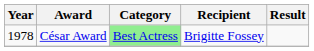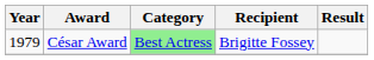César Award | Year: 1978 -> 1979
